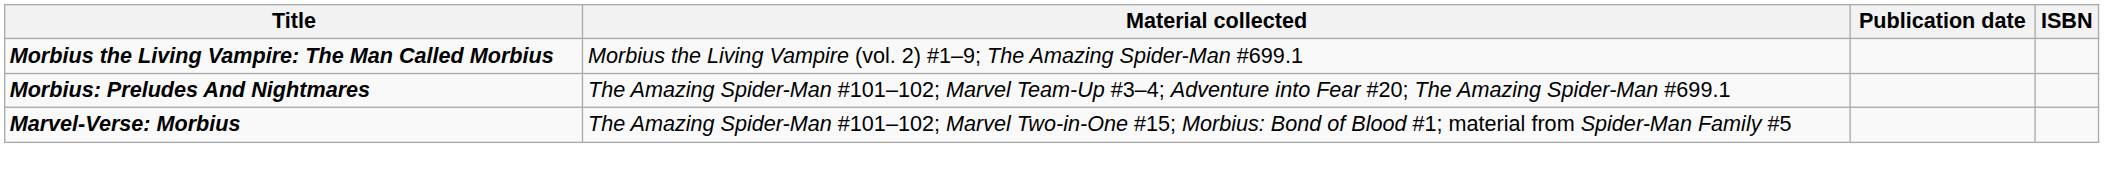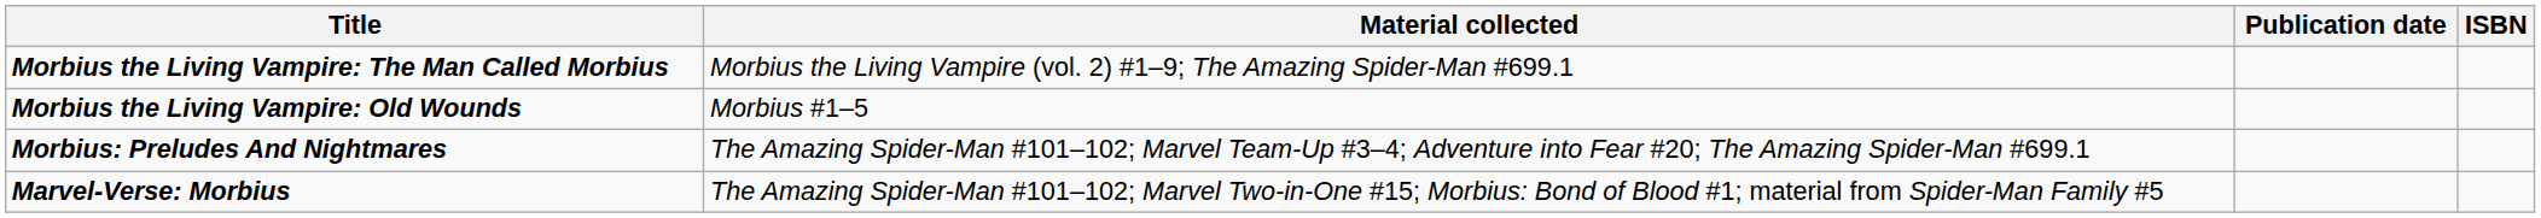+ row: Morbius the Living Vampire: Old Wounds | Morbius #1–5
